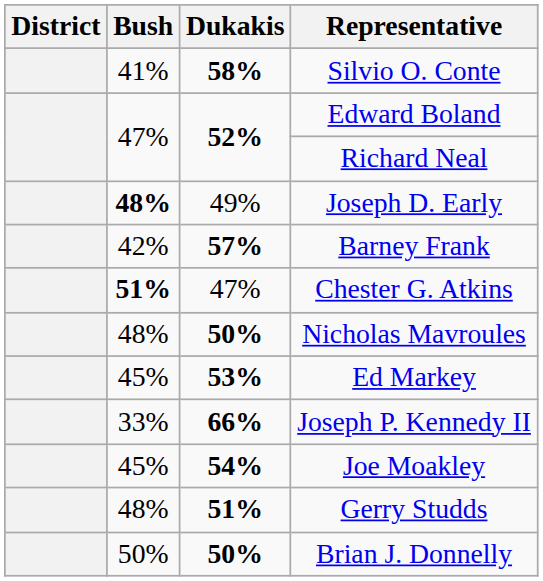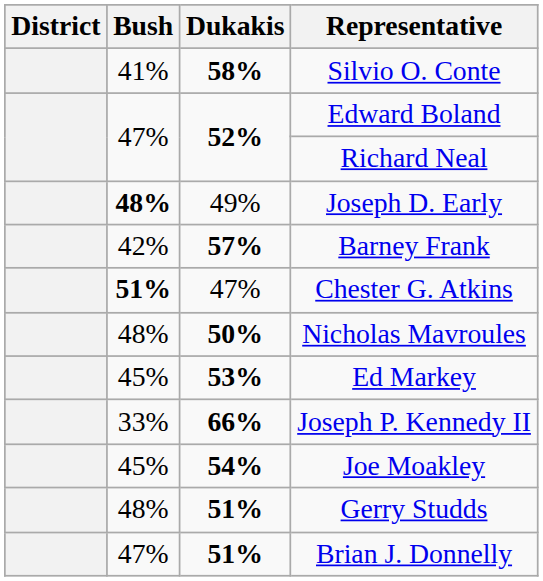Brian J. Donnelly | Bush: 50% -> 47%
Brian J. Donnelly | Dukakis: 50% -> 51%
